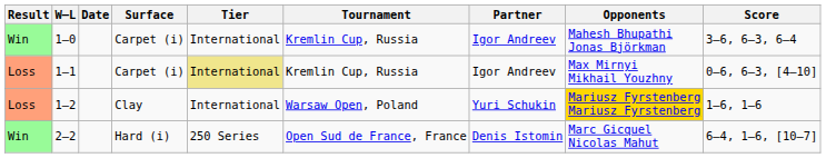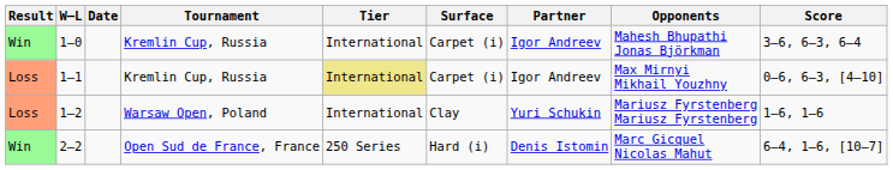columns swapped: Tournament <-> Surface
1–2 | Opponents: gold background -> no background
